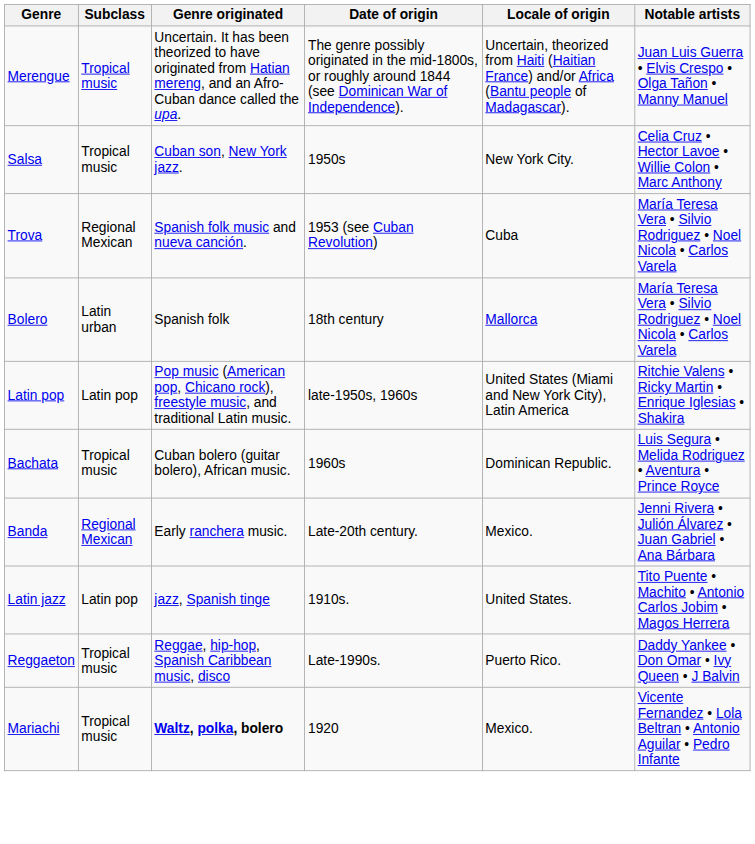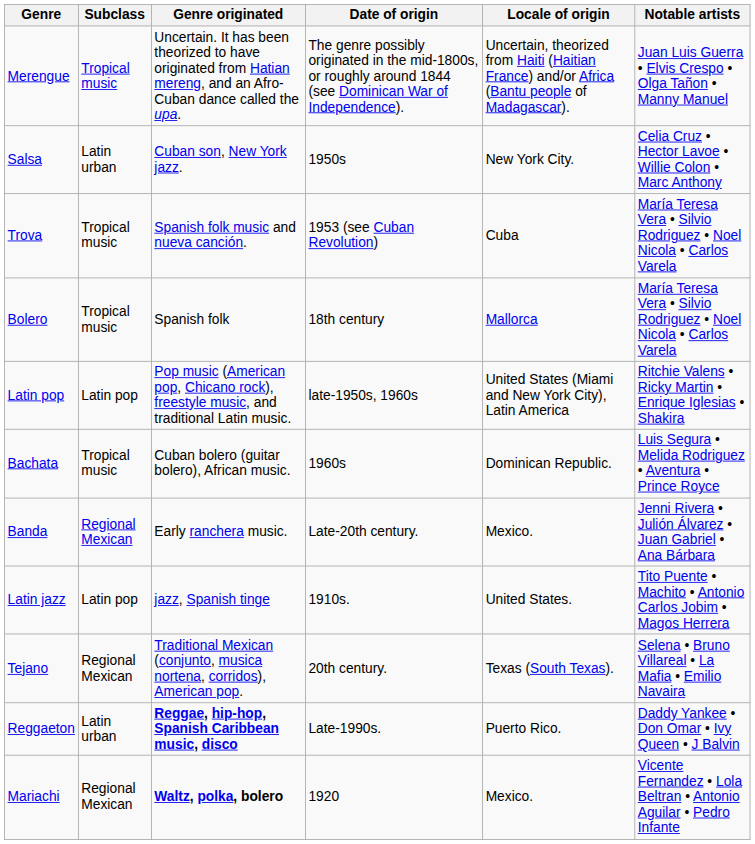Salsa | Subclass: Tropical music -> Latin urban
Trova | Subclass: Regional Mexican -> Tropical music
Bolero | Subclass: Latin urban -> Tropical music
+ row: Tejano | Regional Mexican | Traditional Mexican (conjunto, musica nortena, corridos), American pop. | 20th century. | Texas (South Texas). | Selena • Bruno Villareal • La Mafia • Emilio Navaira
Reggaeton | Subclass: Tropical music -> Latin urban
Reggaeton | Genre originated: normal -> bold
Mariachi | Subclass: Tropical music -> Regional Mexican
